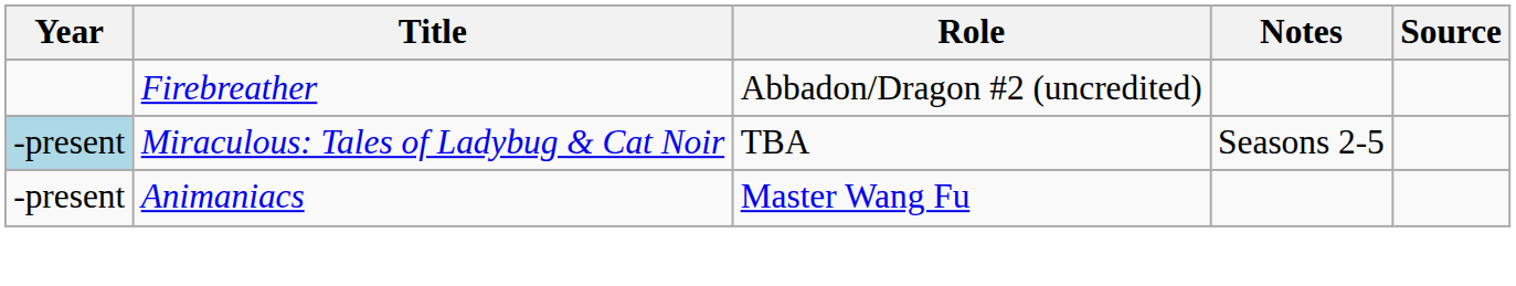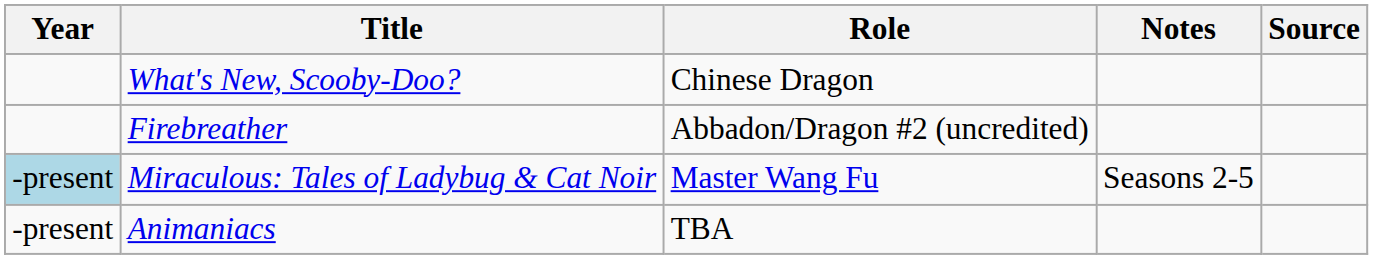+ row: What's New, Scooby-Doo? | Chinese Dragon
Miraculous: Tales of Ladybug & Cat Noir | Role: TBA -> Master Wang Fu
Animaniacs | Role: Master Wang Fu -> TBA
